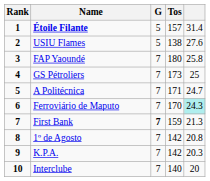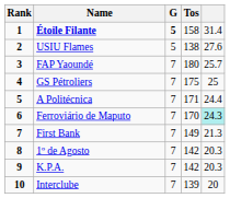Étoile Filante | G: normal -> bold
Étoile Filante | Tos: 157 -> 158
FAP Yaoundé | column 5: 25.8 -> 25.7
GS Pétroliers | Tos: 173 -> 175
A Politécnica | column 5: 24.7 -> 24.4
First Bank | G: bold -> normal
First Bank | Tos: 159 -> 149
1º de Agosto | column 5: 20.8 -> 20.3
Interclube | Tos: 140 -> 139
